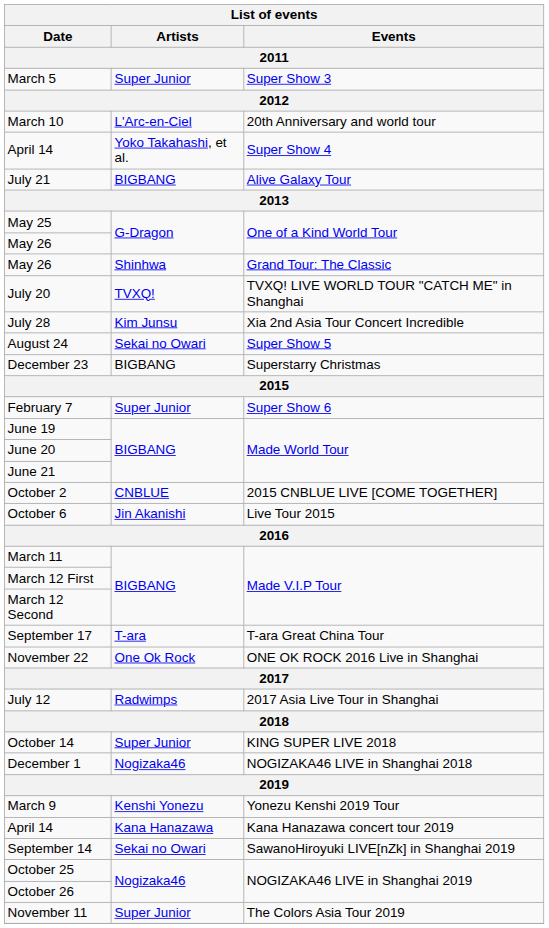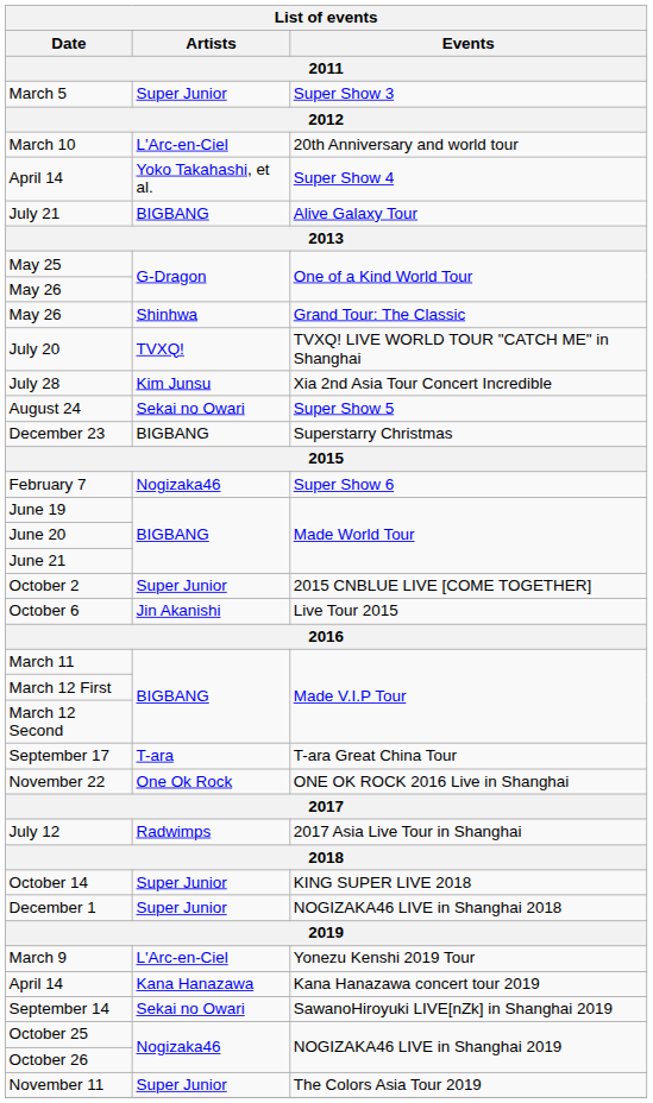February 7 | Artists / 2011: Super Junior -> Nogizaka46
October 2 | Artists / 2011: CNBLUE -> Super Junior
December 1 | Artists / 2011: Nogizaka46 -> Super Junior
March 9 | Artists / 2011: Kenshi Yonezu -> L'Arc-en-Ciel
